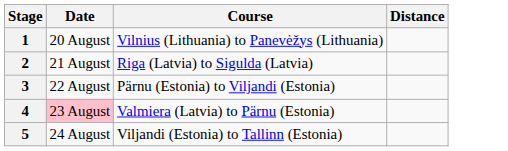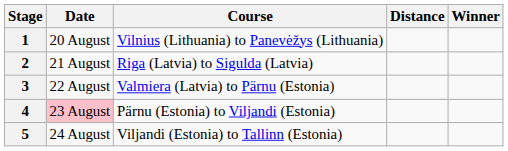+ column: Winner
3 | Course: Pärnu (Estonia) to Viljandi (Estonia) -> Valmiera (Latvia) to Pärnu (Estonia)
4 | Course: Valmiera (Latvia) to Pärnu (Estonia) -> Pärnu (Estonia) to Viljandi (Estonia)
